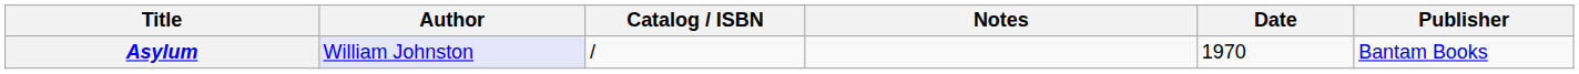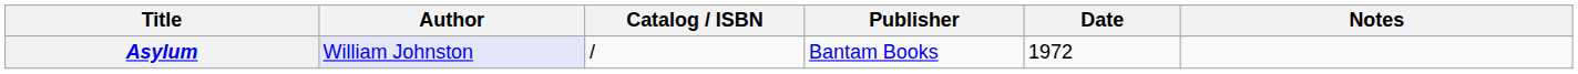columns swapped: Publisher <-> Notes
Asylum | Date: 1970 -> 1972
